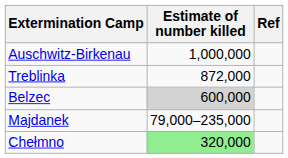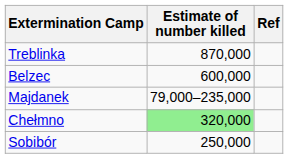- row: Auschwitz-Birkenau | 1,000,000
Treblinka | Estimate of number killed: 872,000 -> 870,000
Belzec | Estimate of number killed: lightgrey background -> no background
+ row: Sobibór | 250,000
